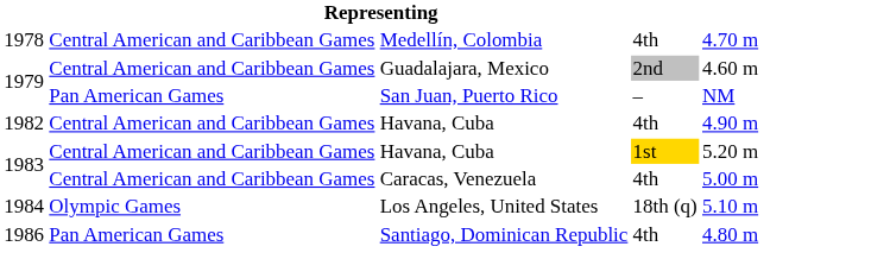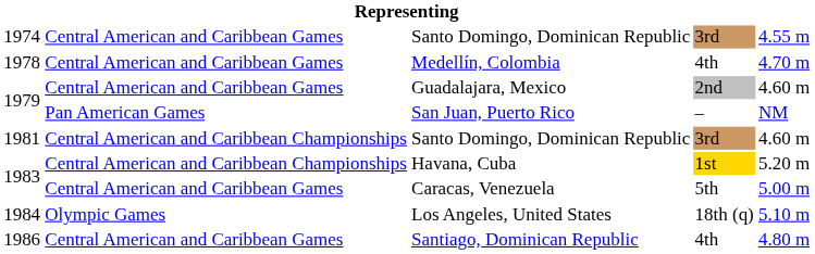+ row: 1974 | Central American and Caribbean Games | Santo Domingo, Dominican Republic | 3rd | 4.55 m
+ row: 1981 | Central American and Caribbean Championships | Santo Domingo, Dominican Republic | 3rd | 4.60 m
- row: 1982 | Central American and Caribbean Games | Havana, Cuba | 4th | 4.90 m
1983 / Havana, Cuba | column 2: Central American and Caribbean Games -> Central American and Caribbean Championships
1983 / Caracas, Venezuela | column 4: 4th -> 5th
1986 | column 2: Pan American Games -> Central American and Caribbean Games
